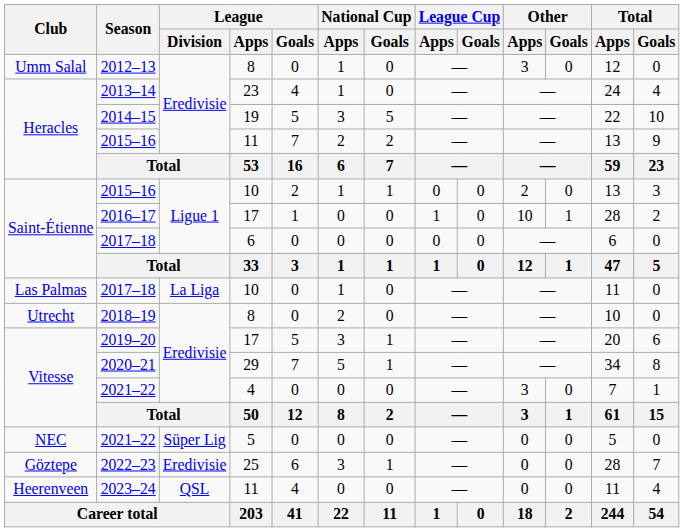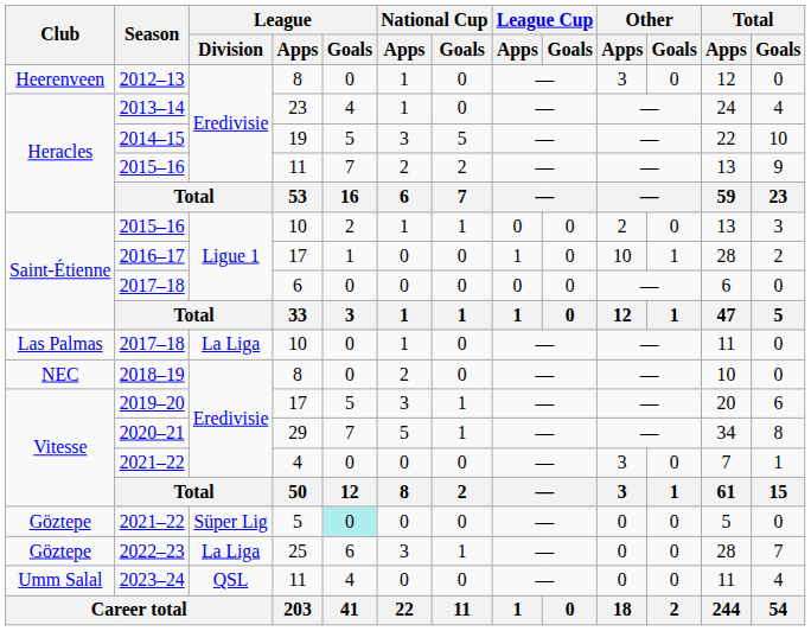2012–13 | Club: Umm Salal -> Heerenveen
2018–19 | Club: Utrecht -> NEC
2021–22 / 5 | Club: NEC -> Göztepe
2021–22 / 5 | League / Goals: no background -> paleturquoise background
2022–23 | League / Division: Eredivisie -> La Liga
2023–24 | Club: Heerenveen -> Umm Salal
